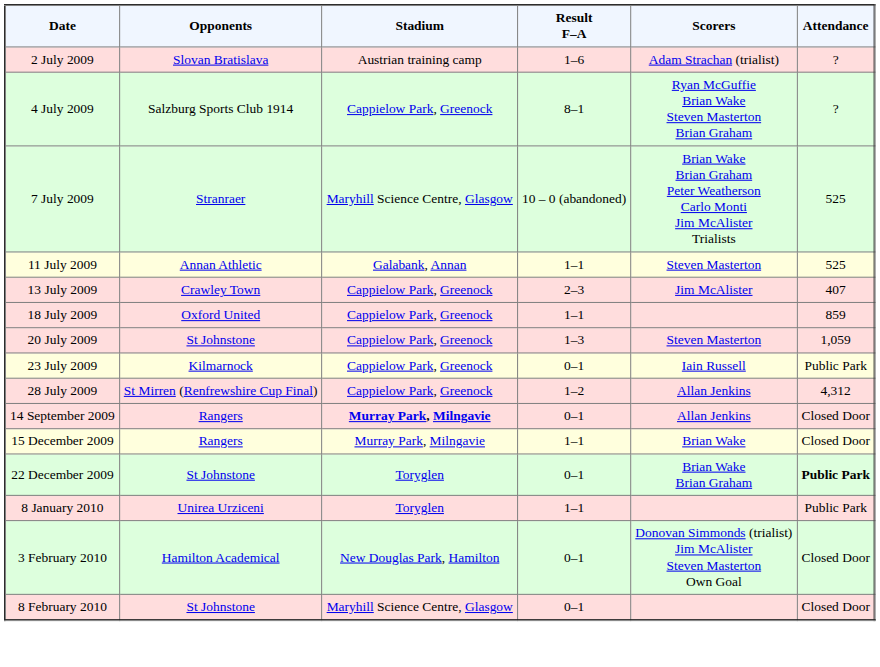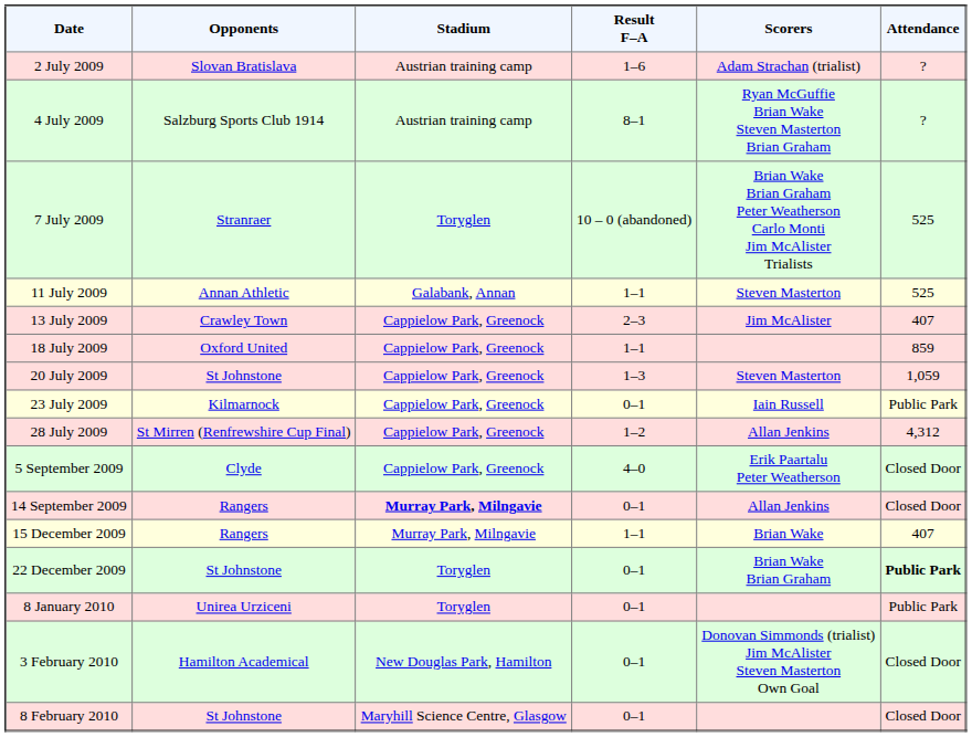4 July 2009 | Stadium: Cappielow Park, Greenock -> Austrian training camp
7 July 2009 | Stadium: Maryhill Science Centre, Glasgow -> Toryglen
+ row: 5 September 2009 | Clyde | Cappielow Park, Greenock | 4–0 | Erik Paartalu Peter Weatherson | Closed Door
15 December 2009 | Attendance: Closed Door -> 407
8 January 2010 | Result F–A: 1–1 -> 0–1
